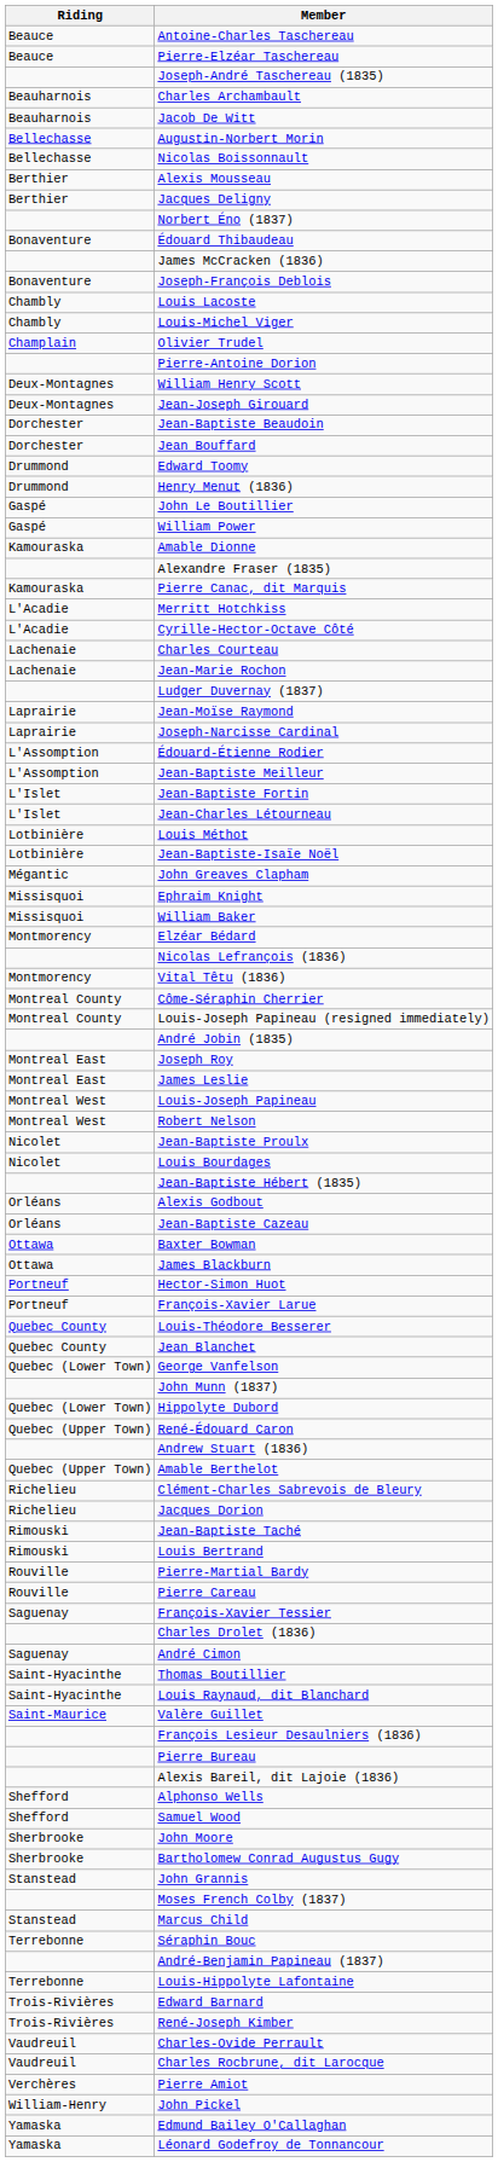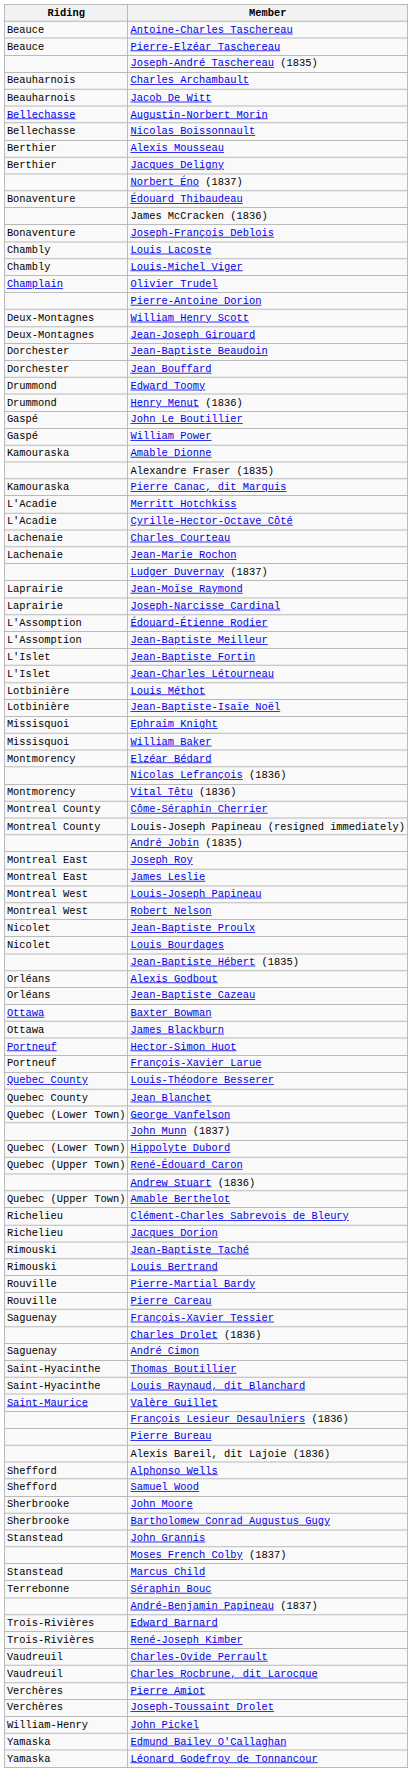- row: Mégantic | John Greaves Clapham
- row: Terrebonne | Louis-Hippolyte Lafontaine
+ row: Verchères | Joseph-Toussaint Drolet
